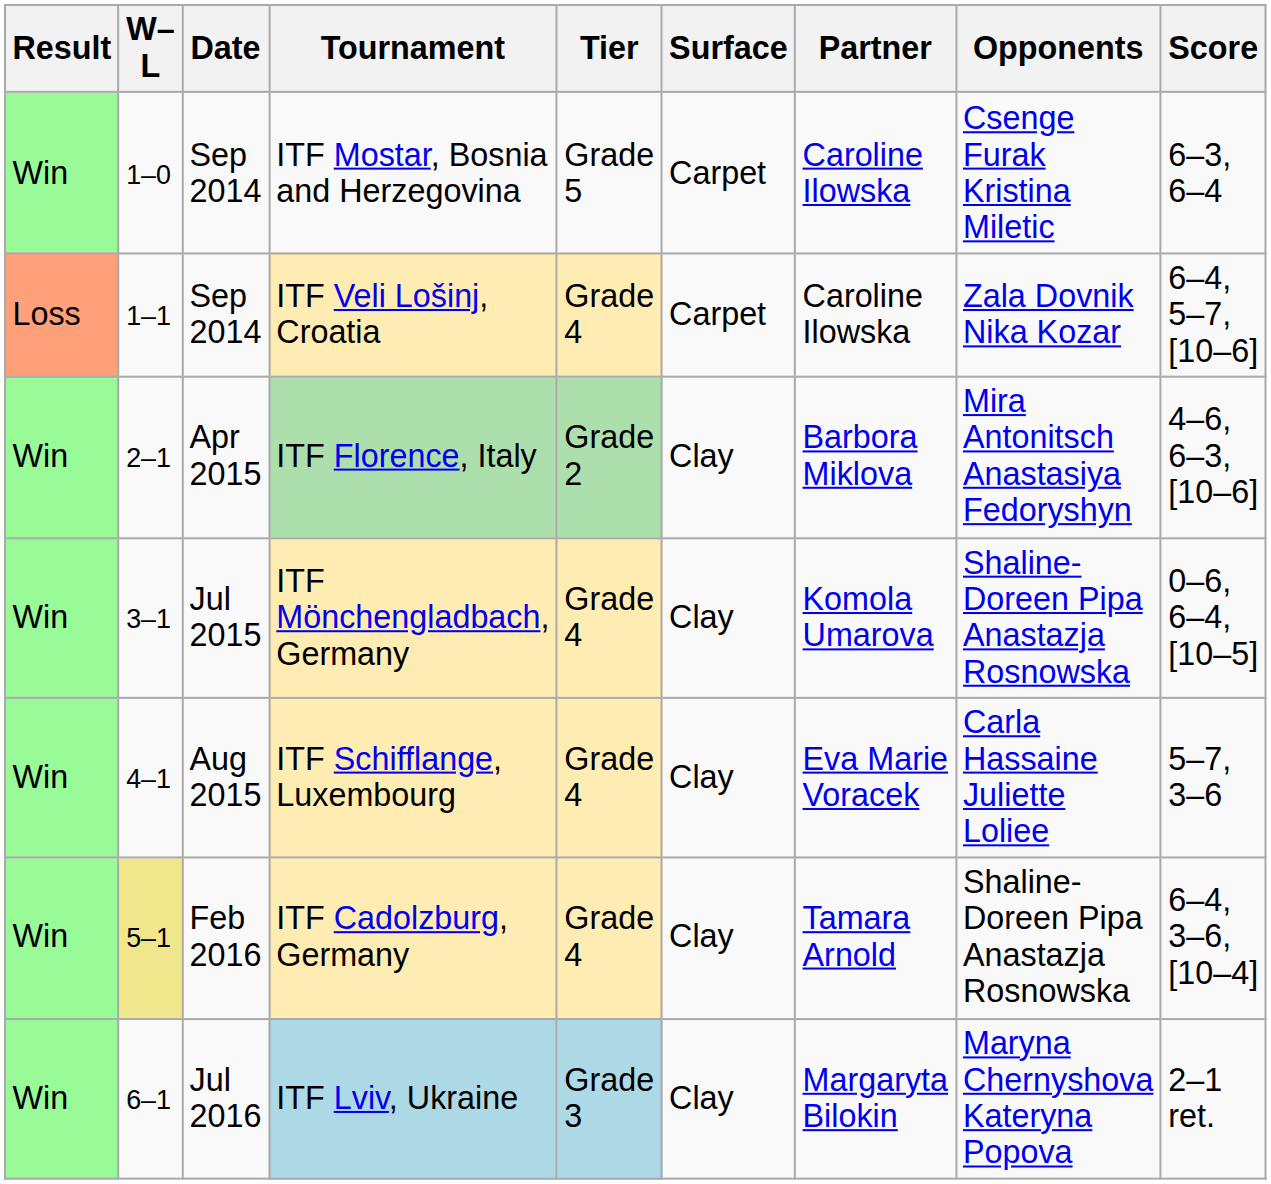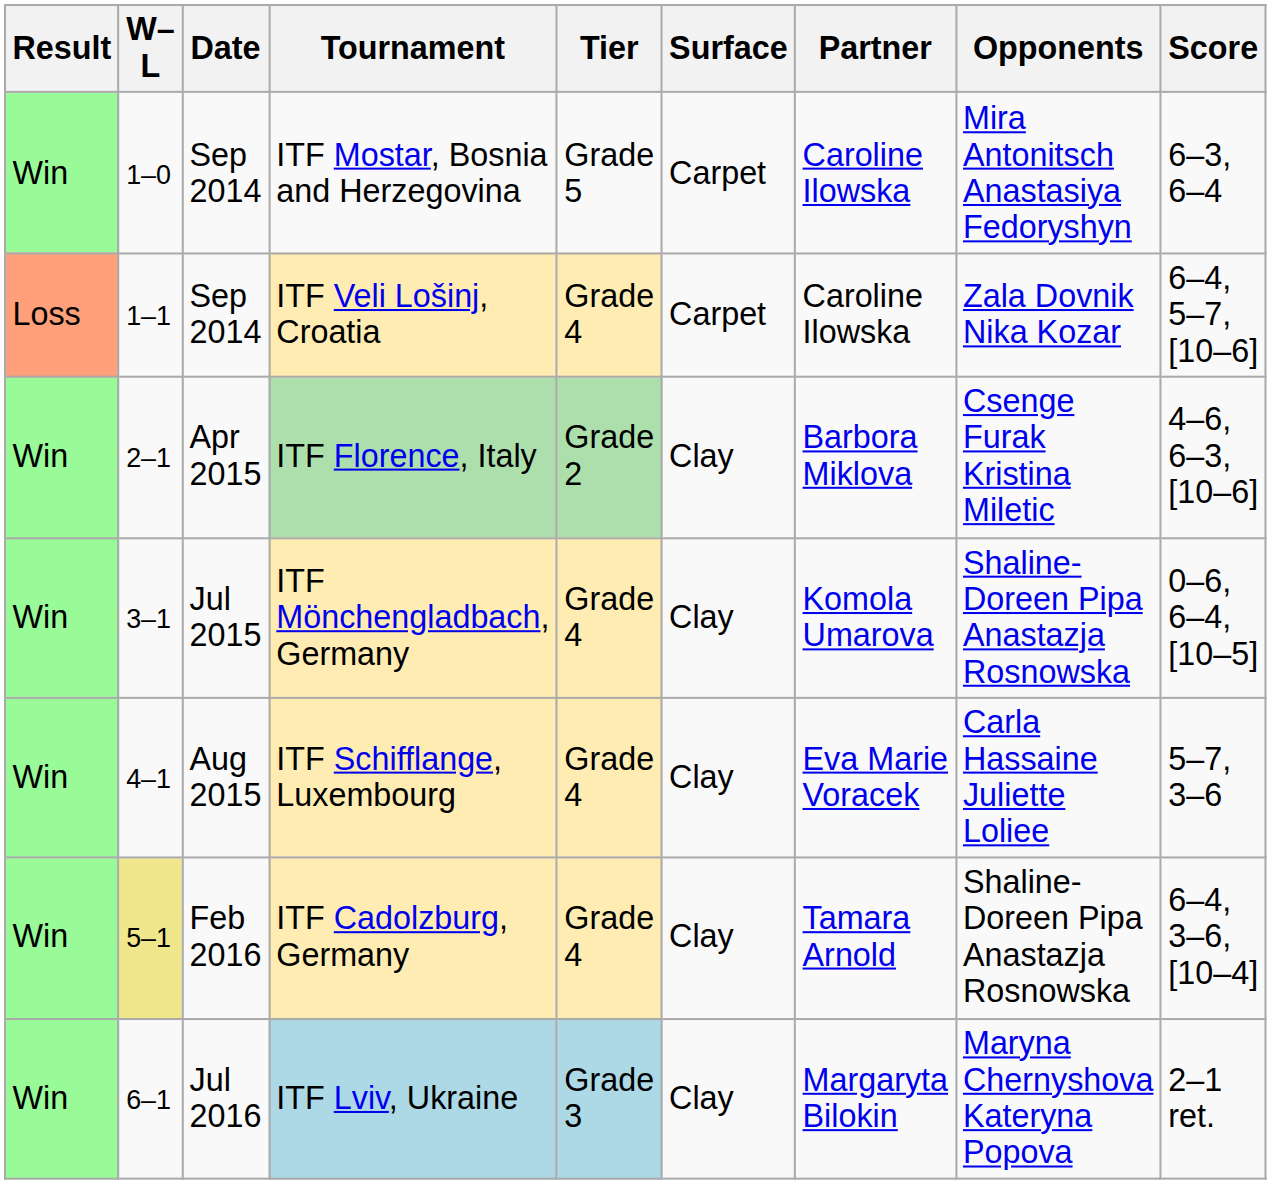ITF Mostar, Bosnia and Herzegovina | Opponents: Csenge Furak Kristina Miletic -> Mira Antonitsch Anastasiya Fedoryshyn
ITF Florence, Italy | Opponents: Mira Antonitsch Anastasiya Fedoryshyn -> Csenge Furak Kristina Miletic
